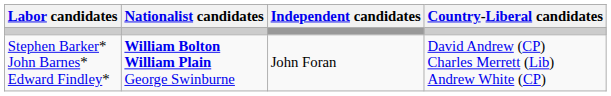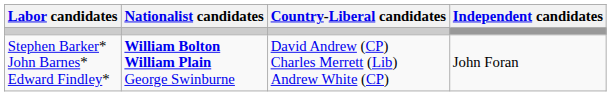columns swapped: Country-Liberal candidates <-> Independent candidates
